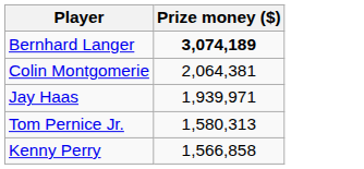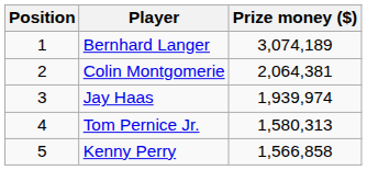+ column: Position | 1 | 2 | 3 | 4 | 5
Bernhard Langer | Prize money ($): bold -> normal
Jay Haas | Prize money ($): 1,939,971 -> 1,939,974
